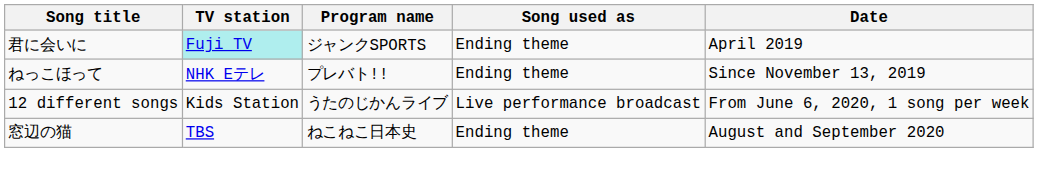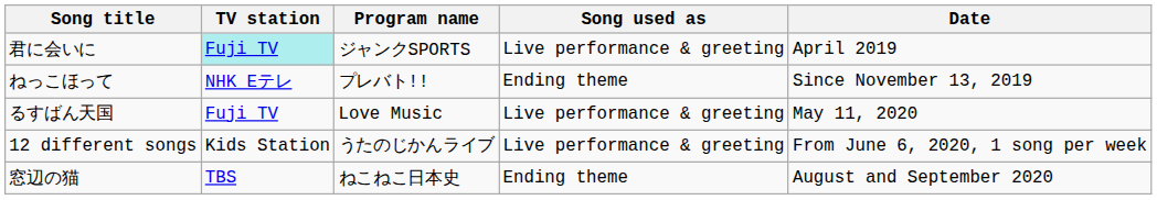君に会いに | Song used as: Ending theme -> Live performance & greeting
+ row: るすばん天国 | Fuji TV | Love Music | Live performance & greeting | May 11, 2020
12 different songs | Song used as: Live performance broadcast -> Live performance & greeting
